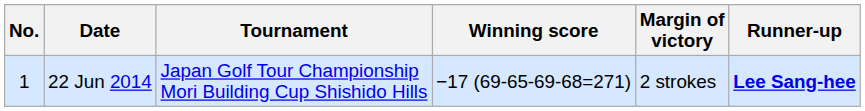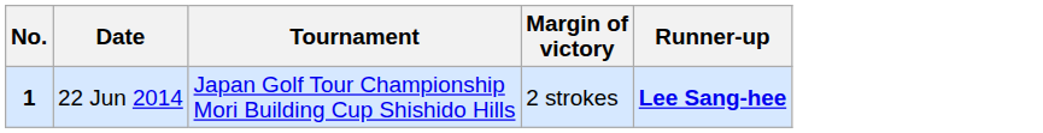- column: Winning score | −17 (69-65-69-68=271)
22 Jun 2014 | No.: normal -> bold
